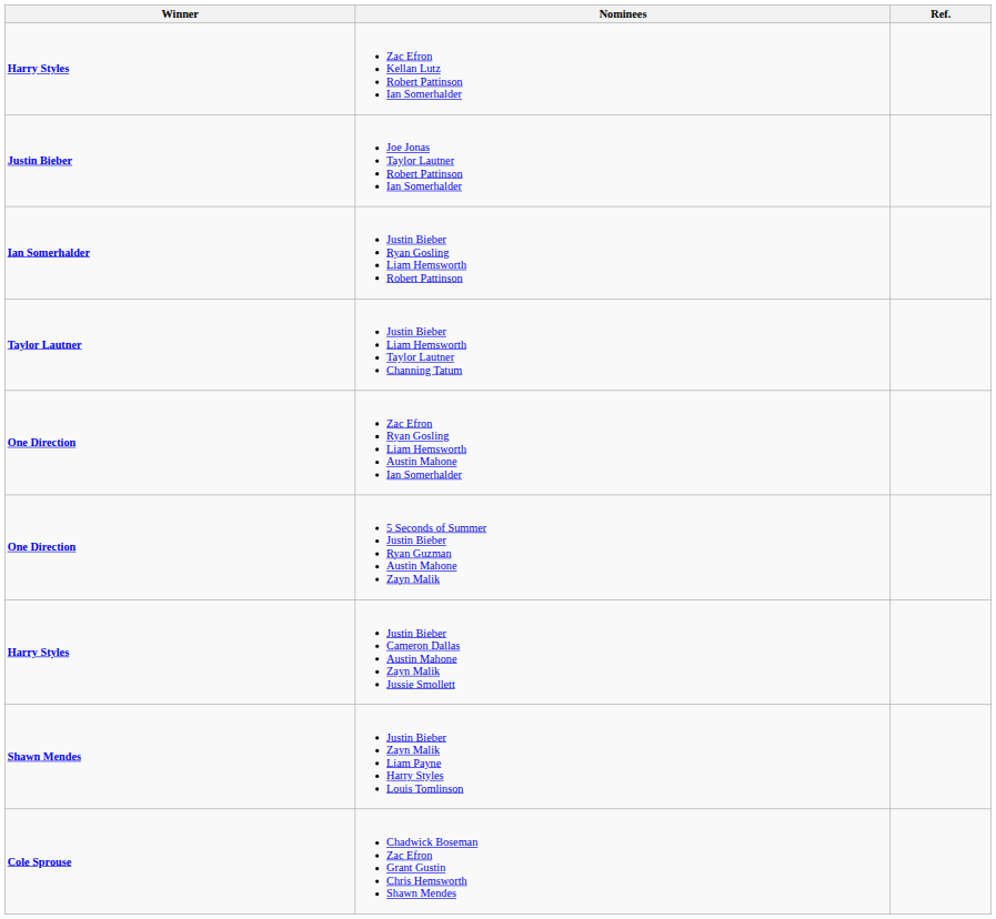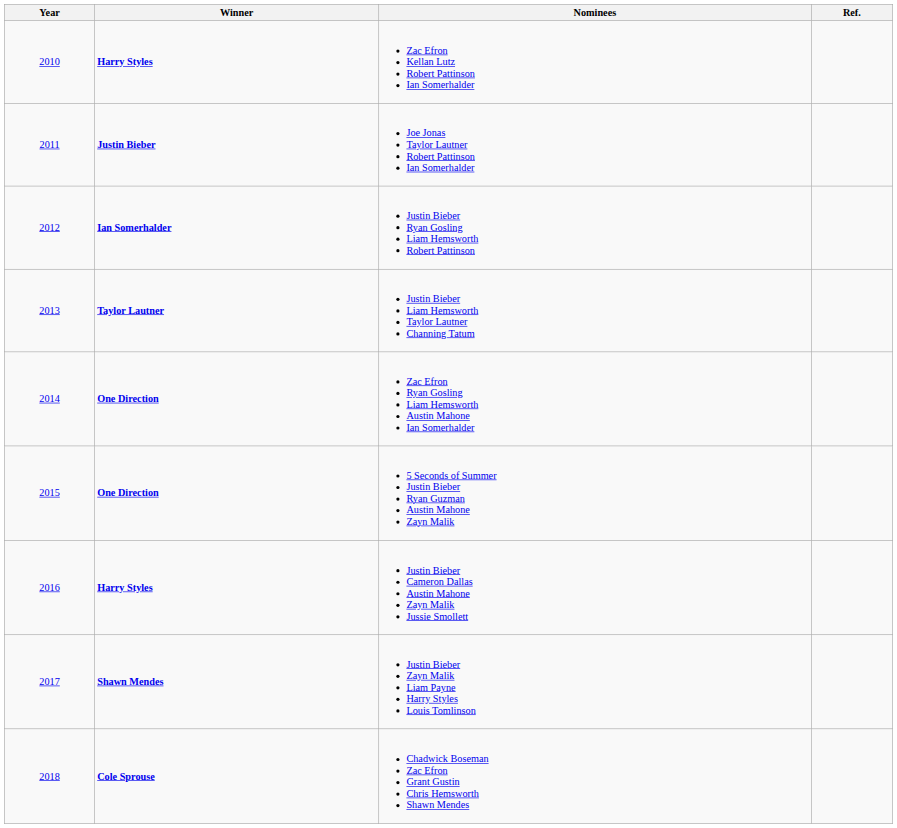+ column: Year | 2010 | 2011 | 2012 | 2013 | 2014 | 2015 | 2016 | 2017 | 2018
